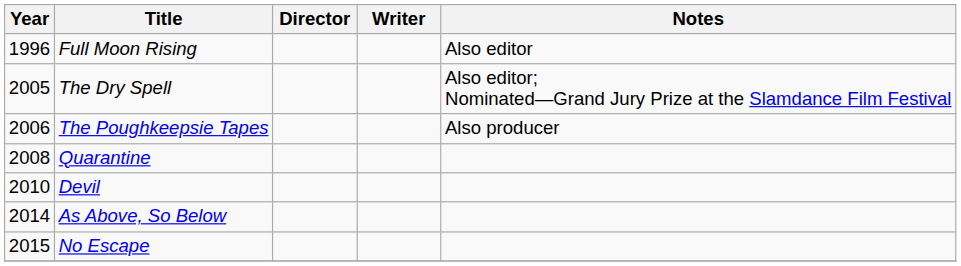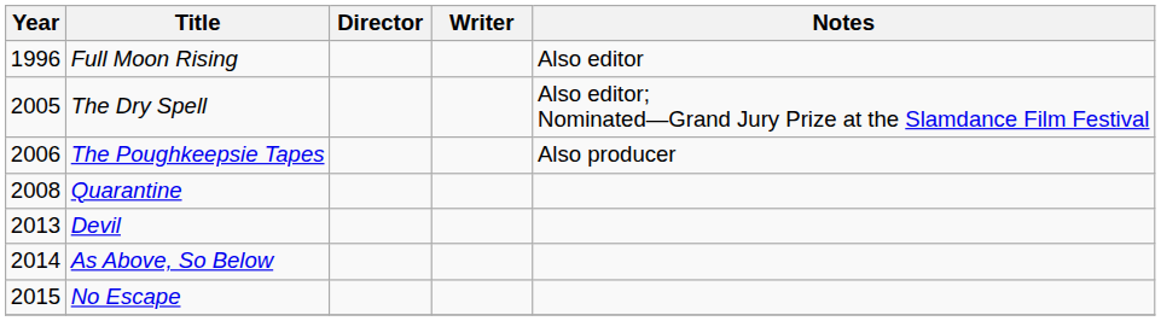Devil | Year: 2010 -> 2013
